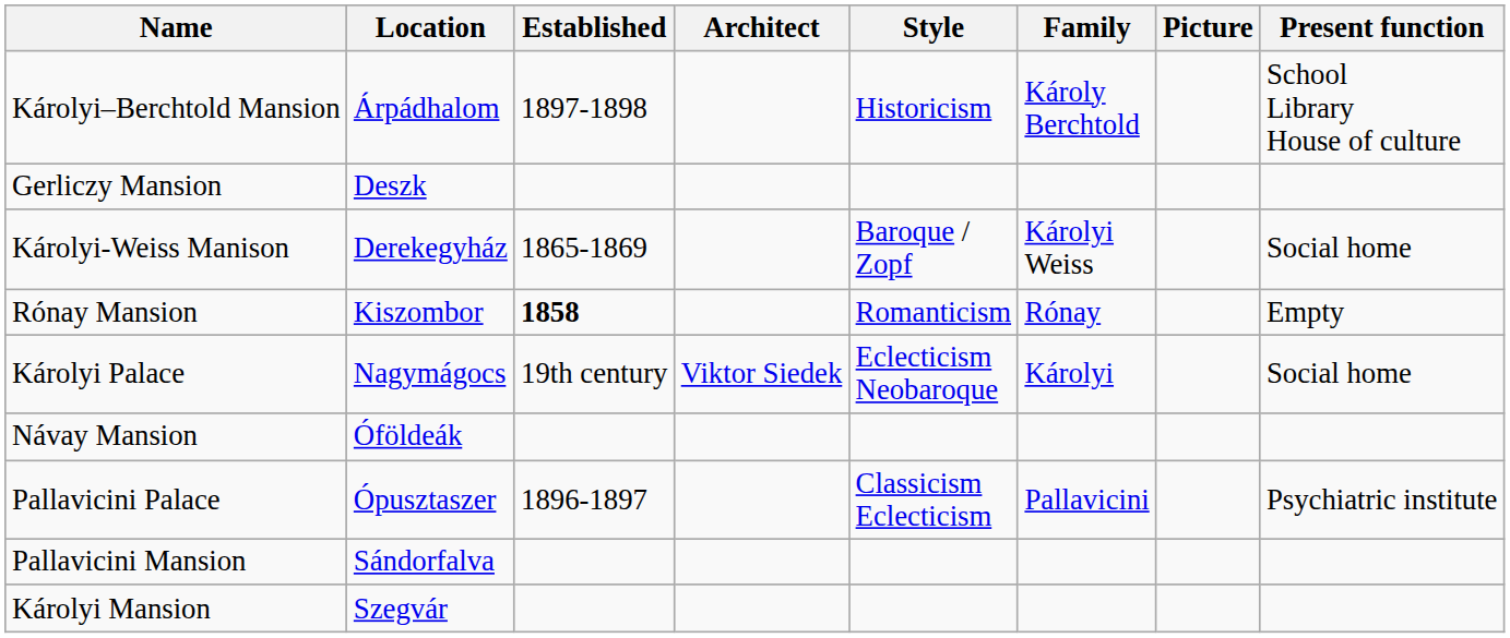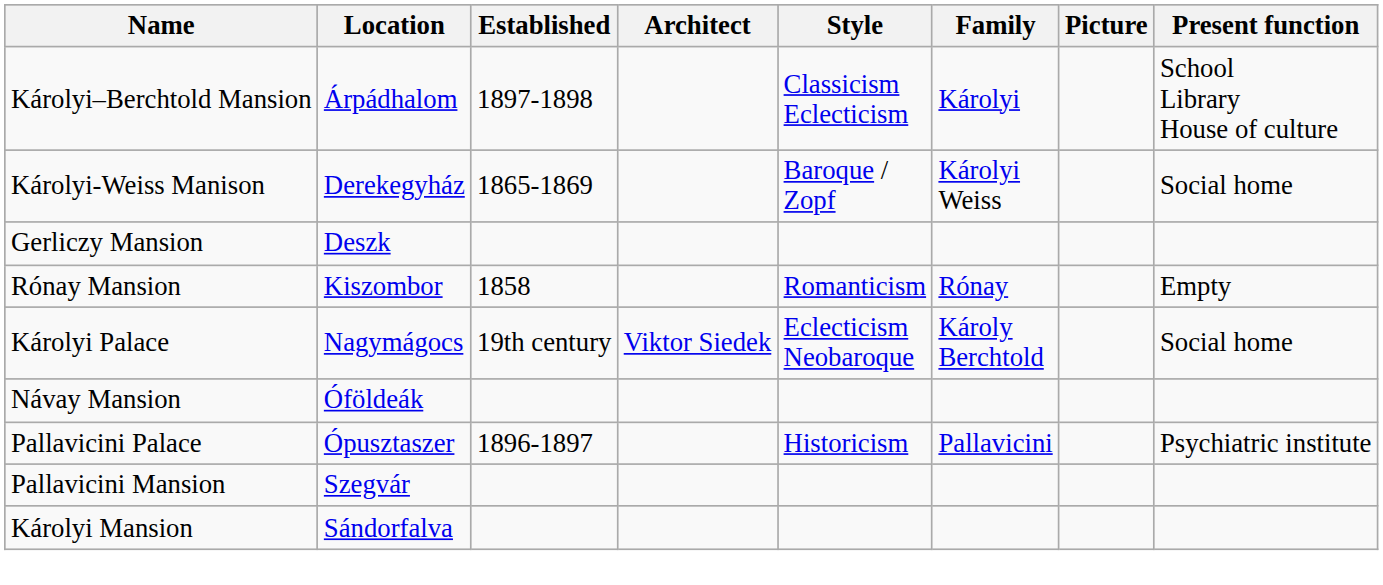Károlyi–Berchtold Mansion | Style: Historicism -> Classicism Eclecticism
Károlyi–Berchtold Mansion | Family: Károly Berchtold -> Károlyi
rows swapped: Károlyi-Weiss Manison <-> Gerliczy Mansion
Rónay Mansion | Established: bold -> normal
Károlyi Palace | Family: Károlyi -> Károly Berchtold
Pallavicini Palace | Style: Classicism Eclecticism -> Historicism
Pallavicini Mansion | Location: Sándorfalva -> Szegvár
Károlyi Mansion | Location: Szegvár -> Sándorfalva
